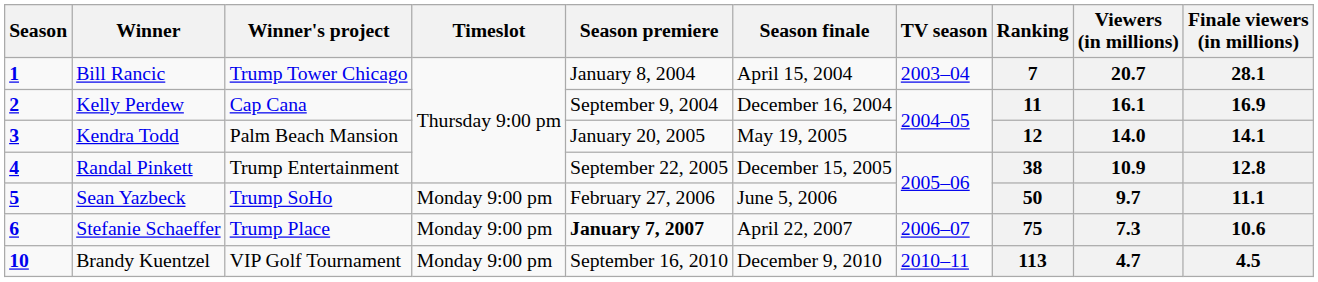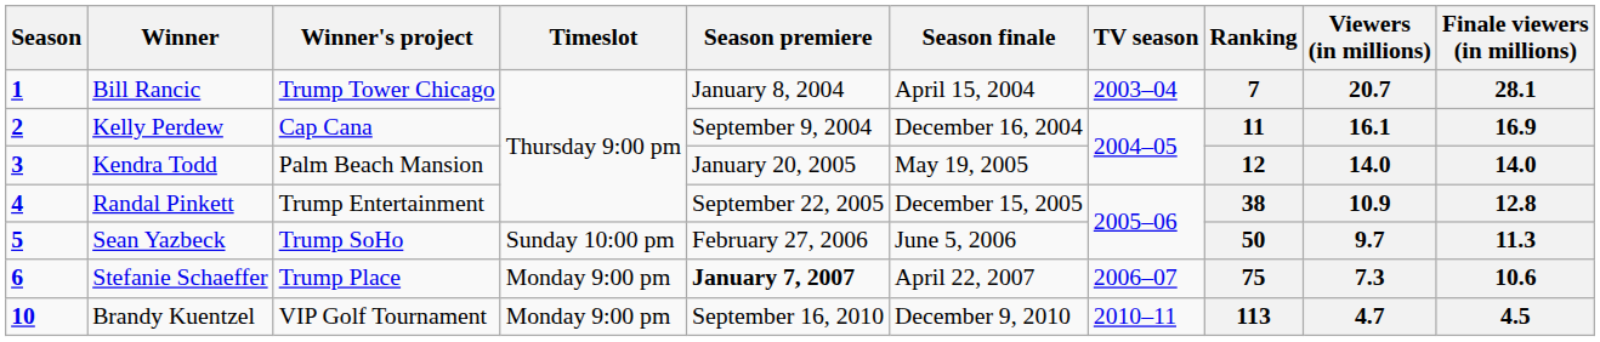Kendra Todd | Finale viewers (in millions): 14.1 -> 14.0
Sean Yazbeck | Timeslot: Monday 9:00 pm -> Sunday 10:00 pm
Sean Yazbeck | Finale viewers (in millions): 11.1 -> 11.3
